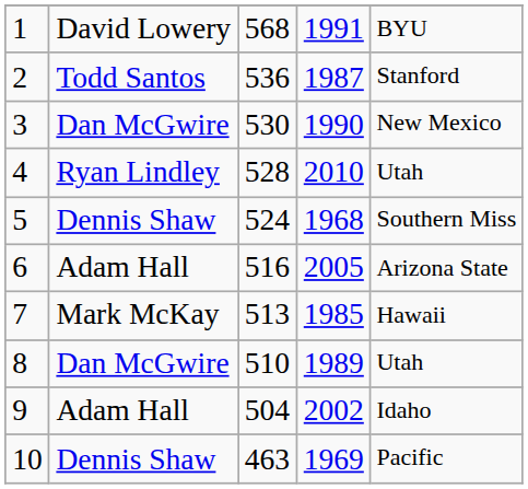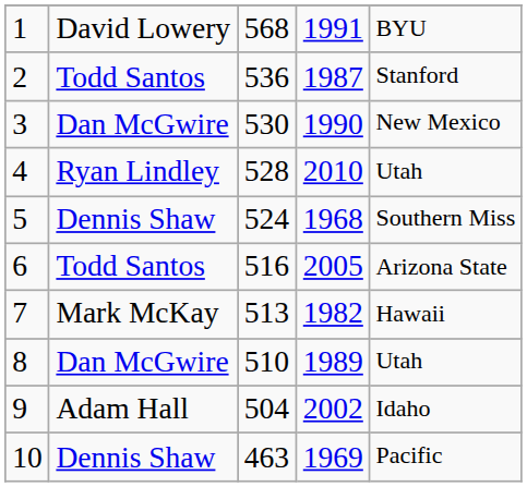6 | column 2: Adam Hall -> Todd Santos
7 | column 4: 1985 -> 1982
